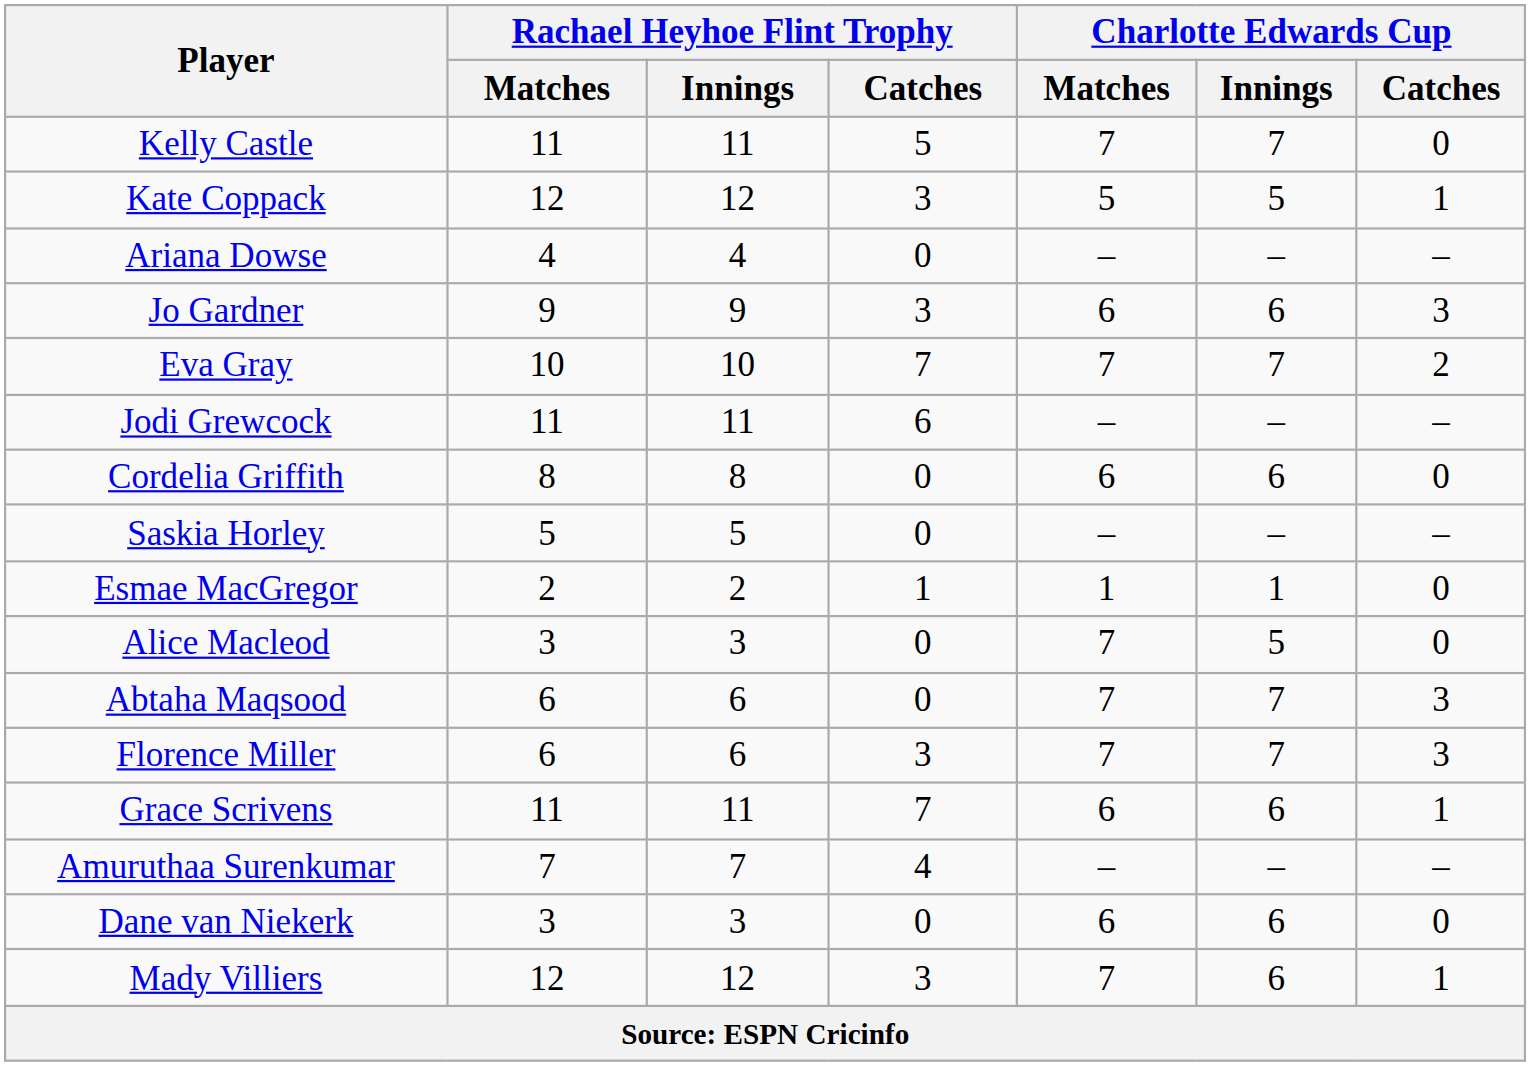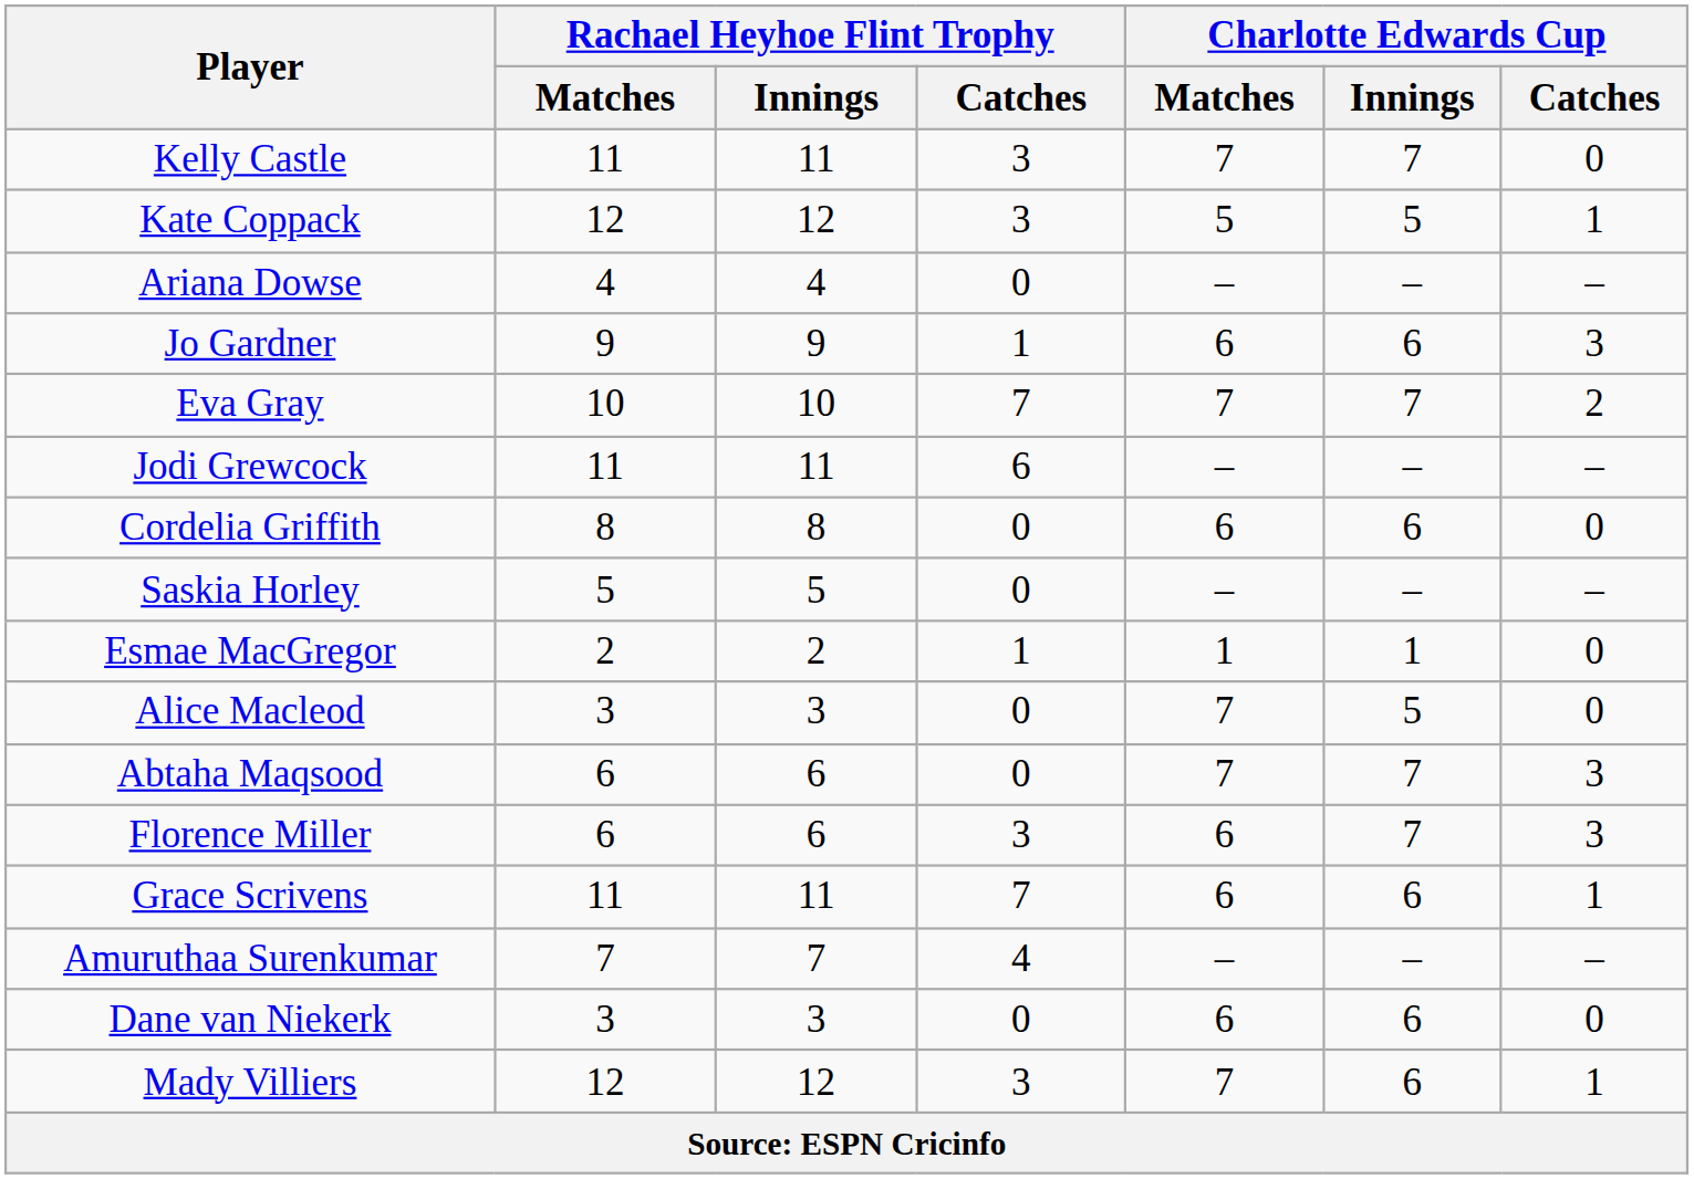Kelly Castle | Rachael Heyhoe Flint Trophy / Catches: 5 -> 3
Jo Gardner | Rachael Heyhoe Flint Trophy / Catches: 3 -> 1
Florence Miller | Charlotte Edwards Cup / Matches: 7 -> 6
